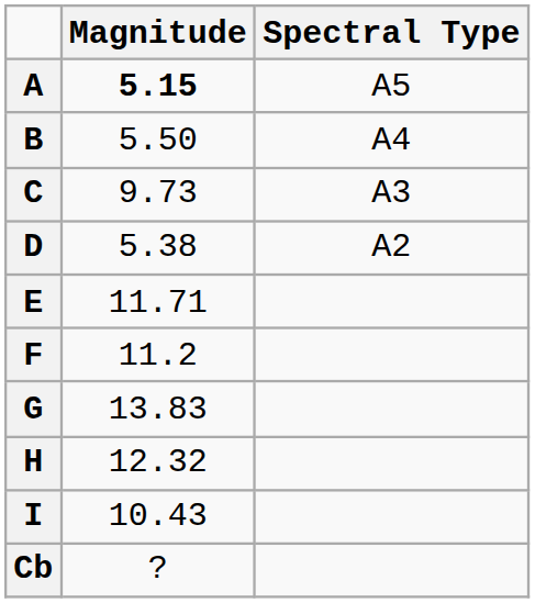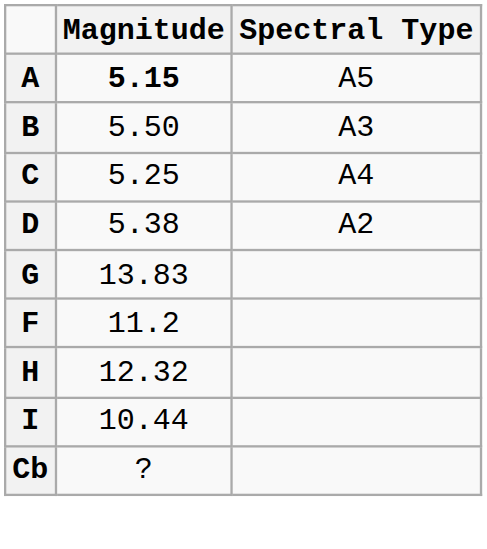B | Spectral Type: A4 -> A3
C | Magnitude: 9.73 -> 5.25
C | Spectral Type: A3 -> A4
- row: E | 11.71
rows swapped: F <-> G
I | Magnitude: 10.43 -> 10.44
